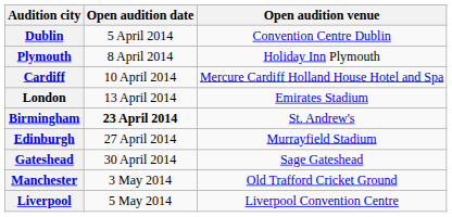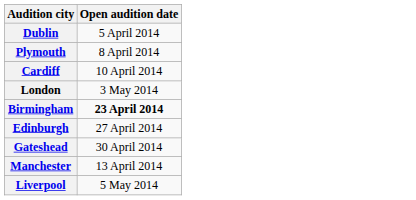- column: Open audition venue | Convention Centre Dublin | Holiday Inn Plymouth | Mercure Cardiff Holland House Hotel and Spa | Emirates Stadium | St. Andrew's | Murrayfield Stadium | Sage Gateshead | Old Trafford Cricket Ground | Liverpool Convention Centre
London | Open audition date: 13 April 2014 -> 3 May 2014
Manchester | Open audition date: 3 May 2014 -> 13 April 2014
